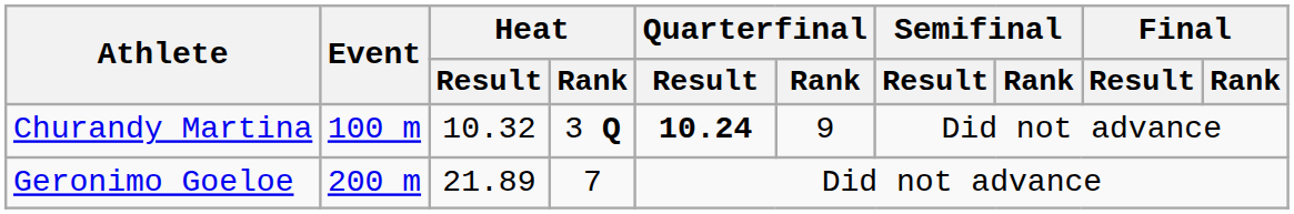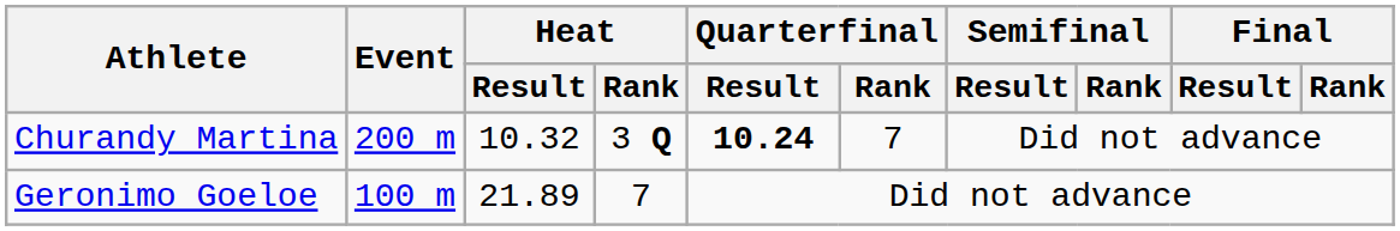Churandy Martina | Event: 100 m -> 200 m
Churandy Martina | Quarterfinal / Rank: 9 -> 7
Geronimo Goeloe | Event: 200 m -> 100 m
